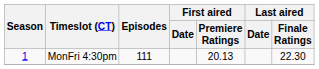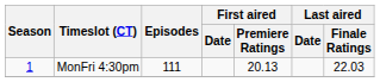MonFri 4:30pm | Last aired / Finale Ratings: 22.30 -> 22.03
